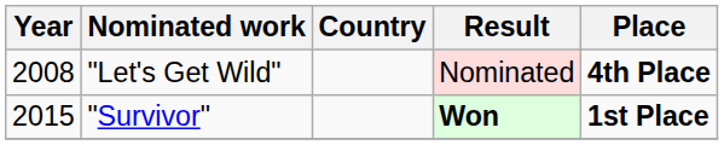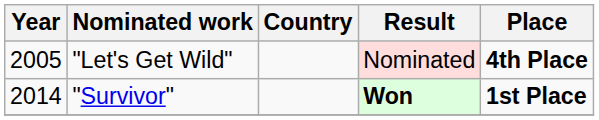"Let's Get Wild" | Year: 2008 -> 2005
"Survivor" | Year: 2015 -> 2014
